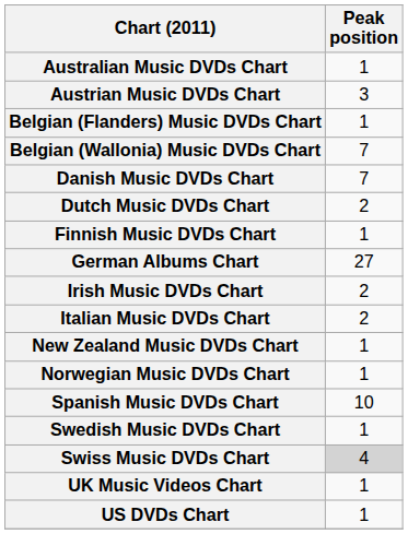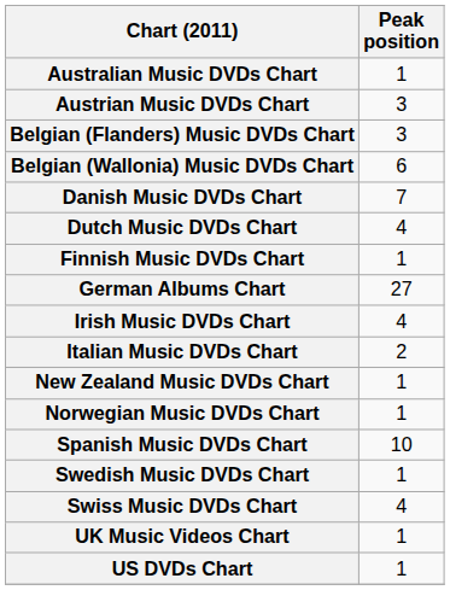Belgian (Flanders) Music DVDs Chart | Peak position: 1 -> 3
Belgian (Wallonia) Music DVDs Chart | Peak position: 7 -> 6
Dutch Music DVDs Chart | Peak position: 2 -> 4
Irish Music DVDs Chart | Peak position: 2 -> 4
Swiss Music DVDs Chart | Peak position: lightgrey background -> no background
